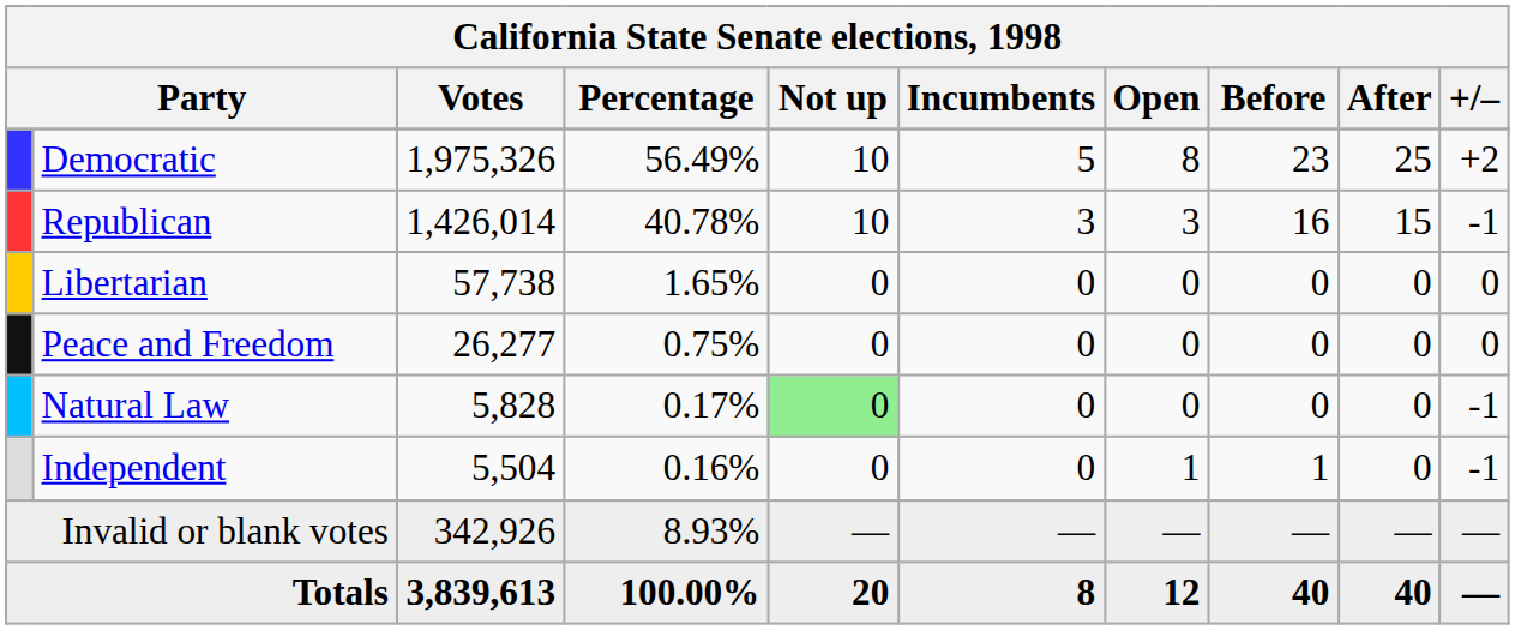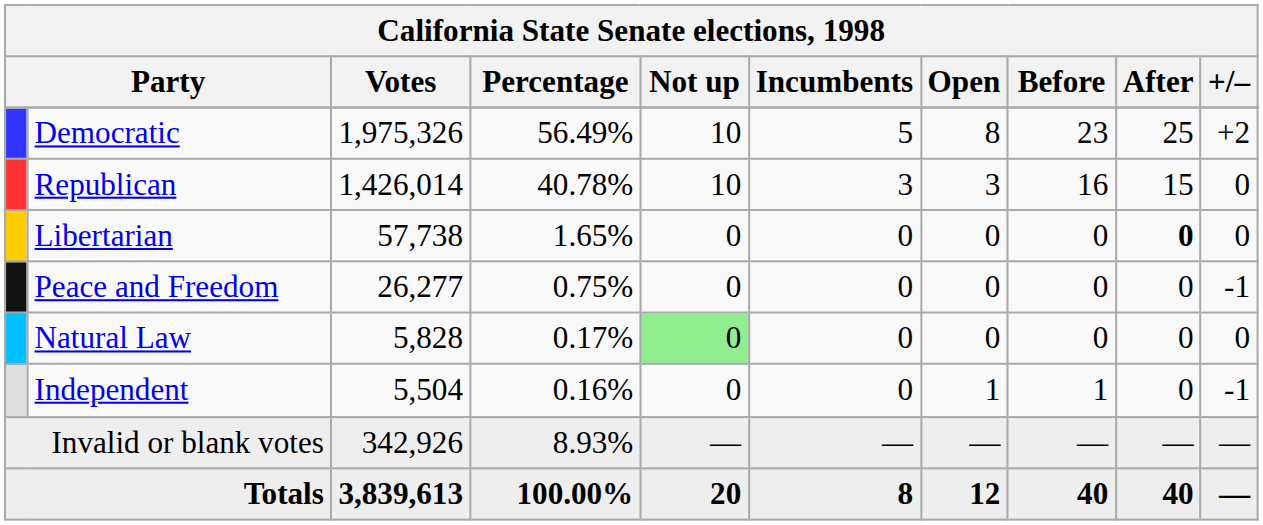Republican | +/–: -1 -> 0
Libertarian | After: normal -> bold
Peace and Freedom | +/–: 0 -> -1
Natural Law | +/–: -1 -> 0
